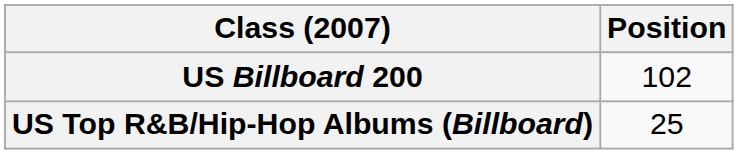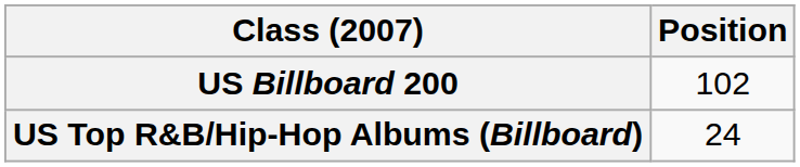US Top R&B/Hip-Hop Albums (Billboard) | Position: 25 -> 24
